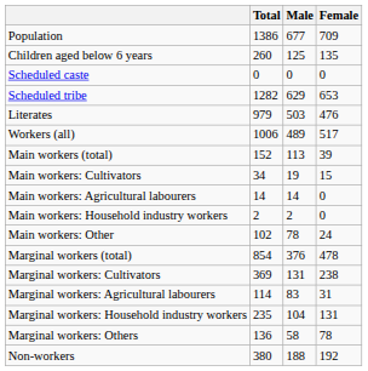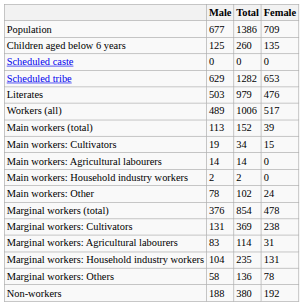columns swapped: Total <-> Male
